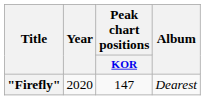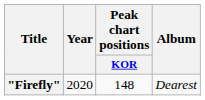"Firefly" | Peak chart positions / KOR: 147 -> 148
